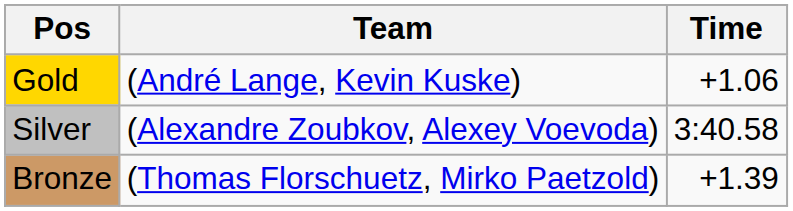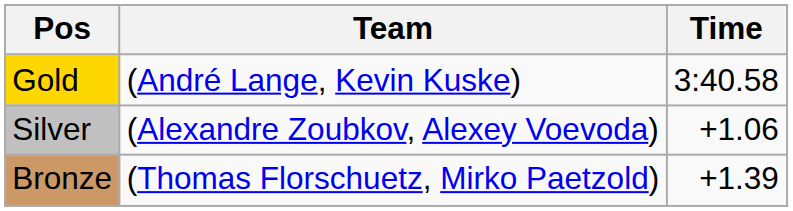Gold | Time: +1.06 -> 3:40.58
Silver | Time: 3:40.58 -> +1.06
